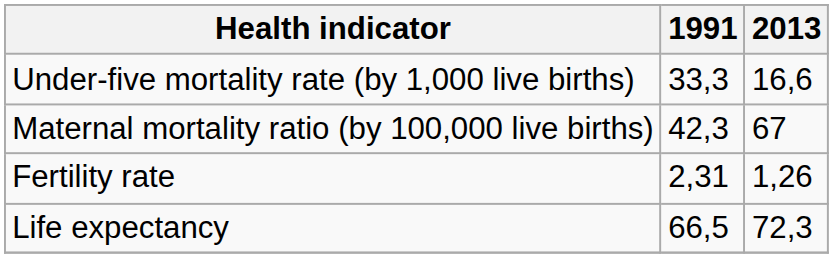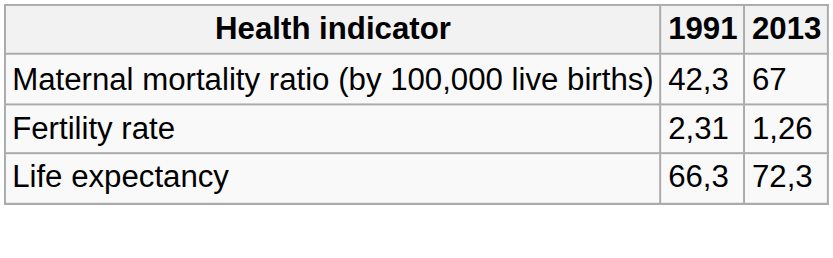- row: Under-five mortality rate (by 1,000 live births) | 33,3 | 16,6
Life expectancy | 1991: 66,5 -> 66,3
